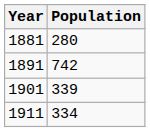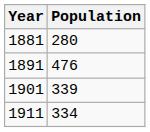1891 | Population: 742 -> 476
